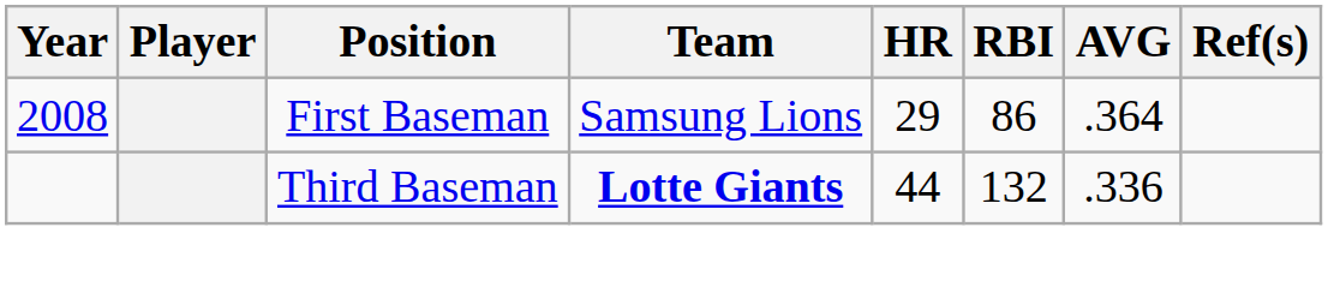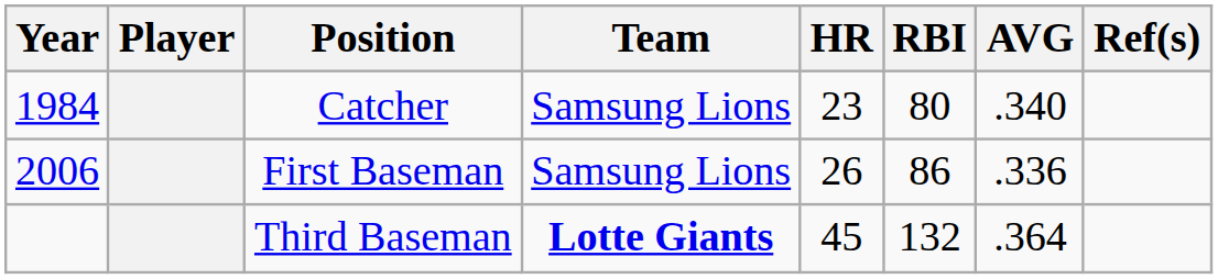+ row: 1984 | Catcher | Samsung Lions | 23 | 80 | .340
First Baseman | Year: 2008 -> 2006
First Baseman | HR: 29 -> 26
First Baseman | AVG: .364 -> .336
Third Baseman | HR: 44 -> 45
Third Baseman | AVG: .336 -> .364
